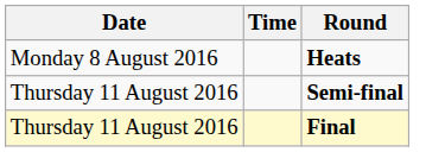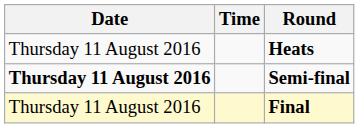Heats | Date: Monday 8 August 2016 -> Thursday 11 August 2016
Semi-final | Date: normal -> bold
